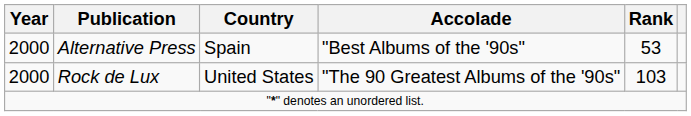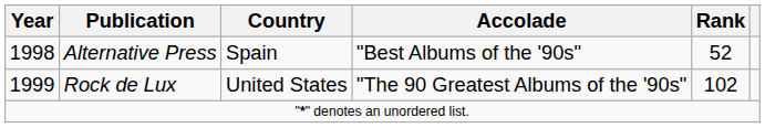Alternative Press | Year: 2000 -> 1998
Alternative Press | Rank: 53 -> 52
Rock de Lux | Year: 2000 -> 1999
Rock de Lux | Rank: 103 -> 102
